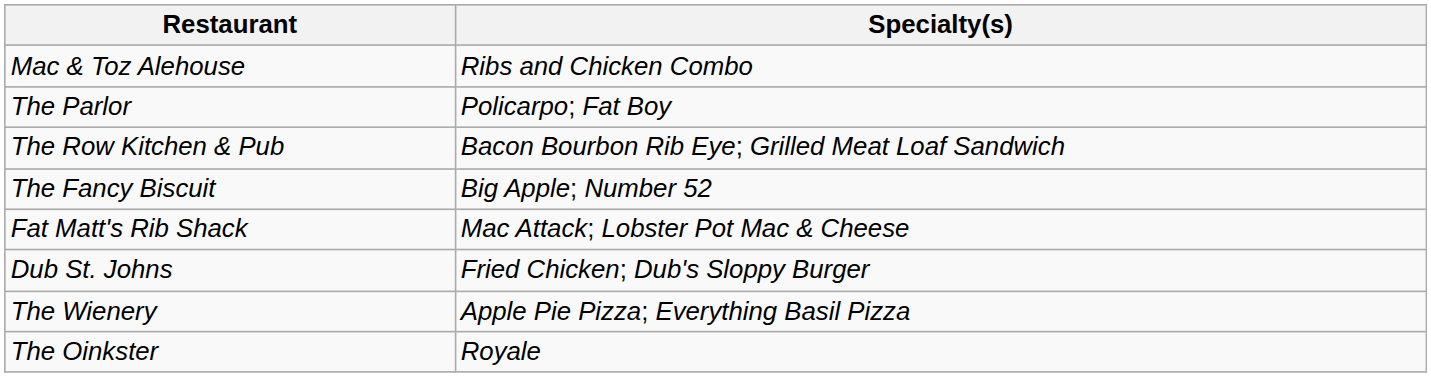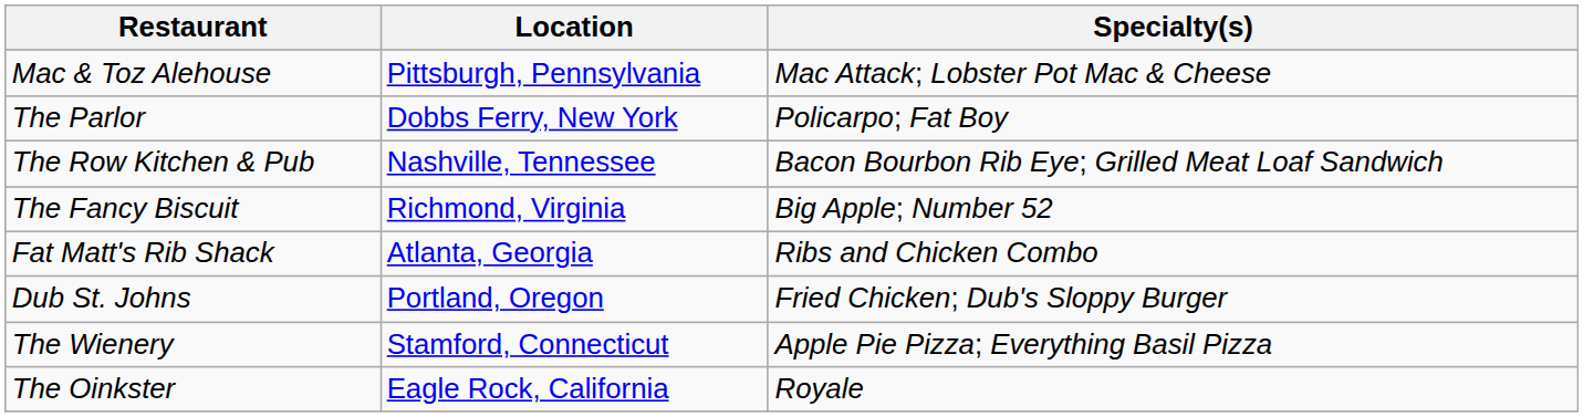+ column: Location | Pittsburgh, Pennsylvania | Dobbs Ferry, New York | Nashville, Tennessee | Richmond, Virginia | Atlanta, Georgia | Portland, Oregon | Stamford, Connecticut | Eagle Rock, California
Mac & Toz Alehouse | Specialty(s): Ribs and Chicken Combo -> Mac Attack; Lobster Pot Mac & Cheese
Fat Matt's Rib Shack | Specialty(s): Mac Attack; Lobster Pot Mac & Cheese -> Ribs and Chicken Combo
